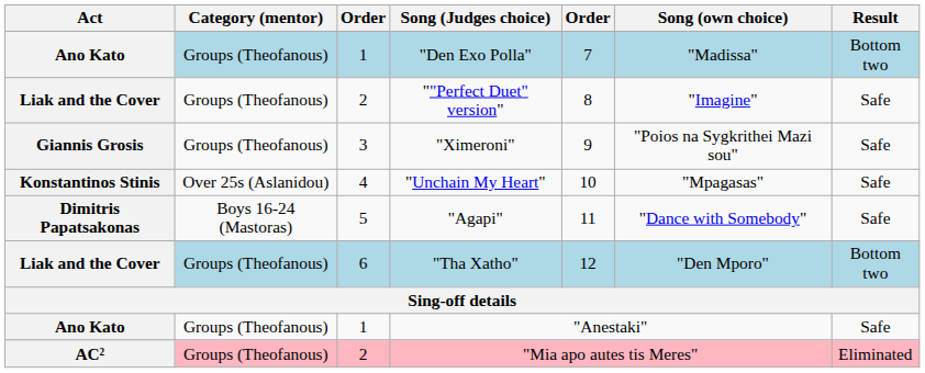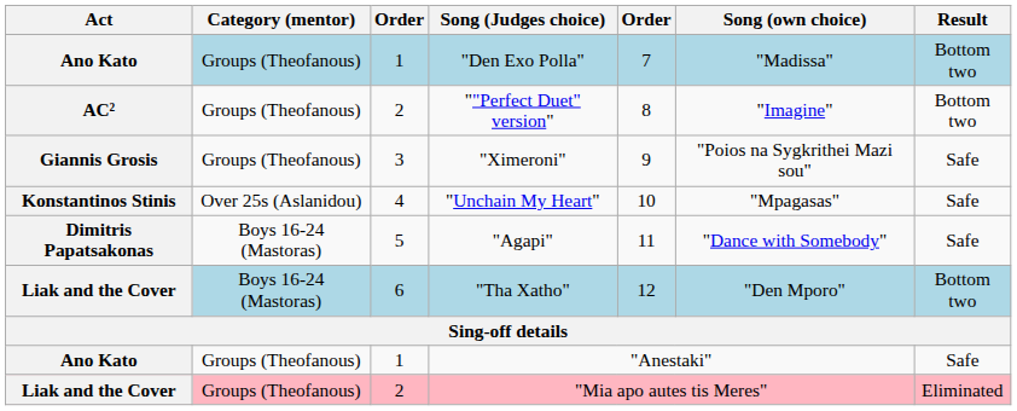""Perfect Duet" version" | Act: Liak and the Cover -> AC²
""Perfect Duet" version" | Result: Safe -> Bottom two
"Tha Xatho" | Category (mentor): Groups (Theofanous) -> Boys 16-24 (Mastoras)
"Mia apo autes tis Meres" | Act: AC² -> Liak and the Cover
